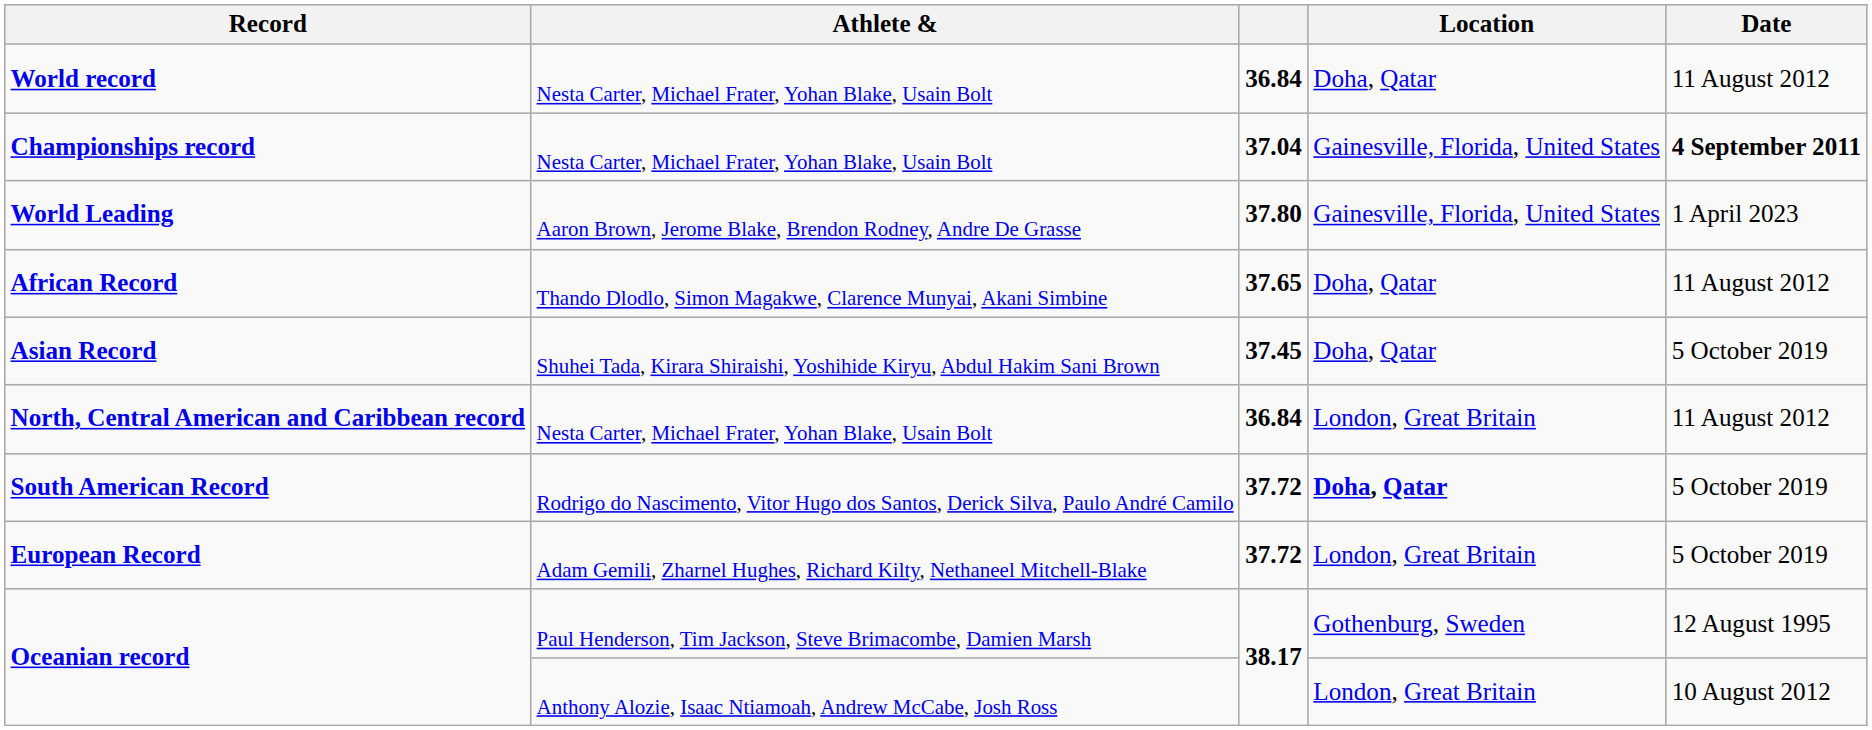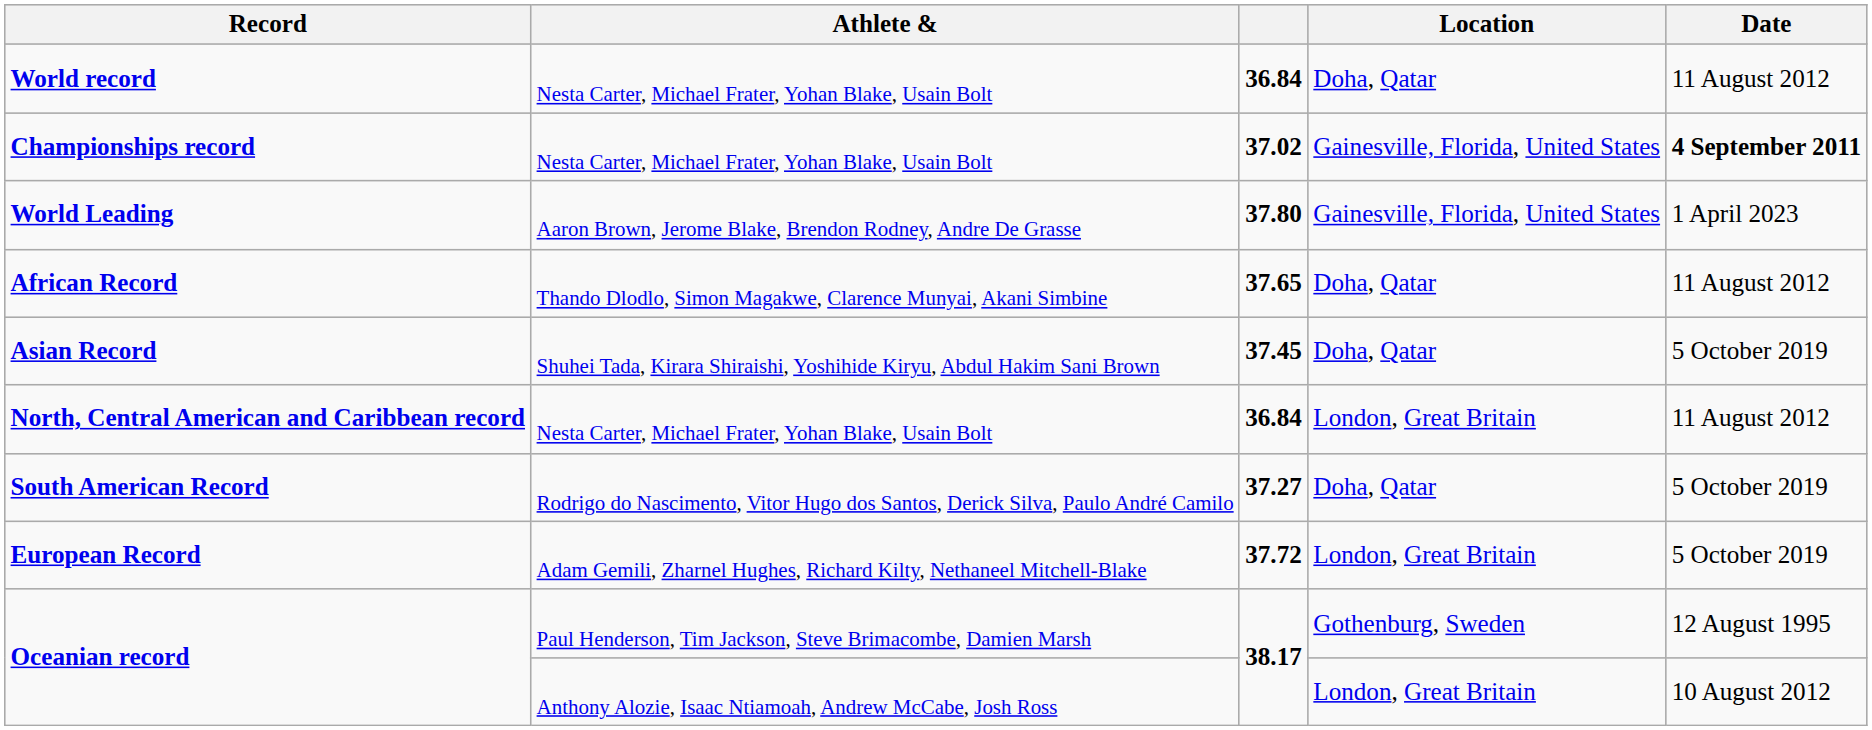Championships record | column 3: 37.04 -> 37.02
South American Record | column 3: 37.72 -> 37.27
South American Record | Location: bold -> normal
